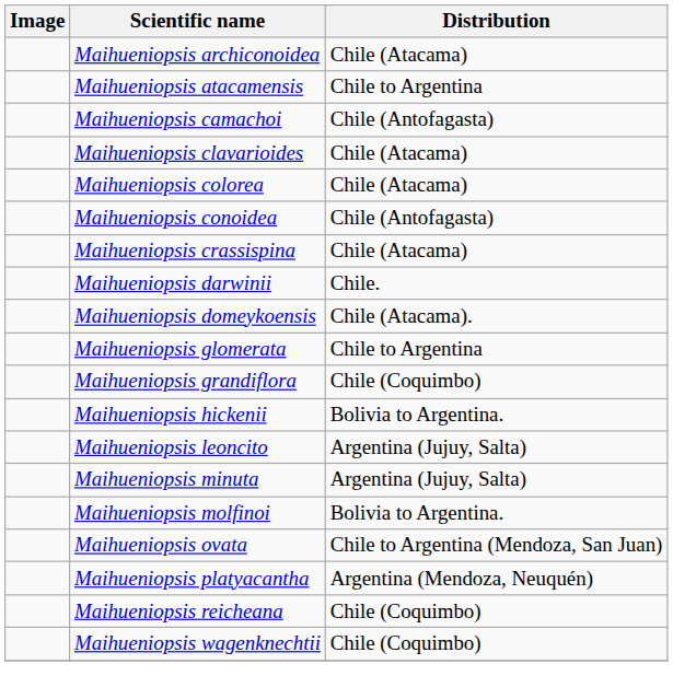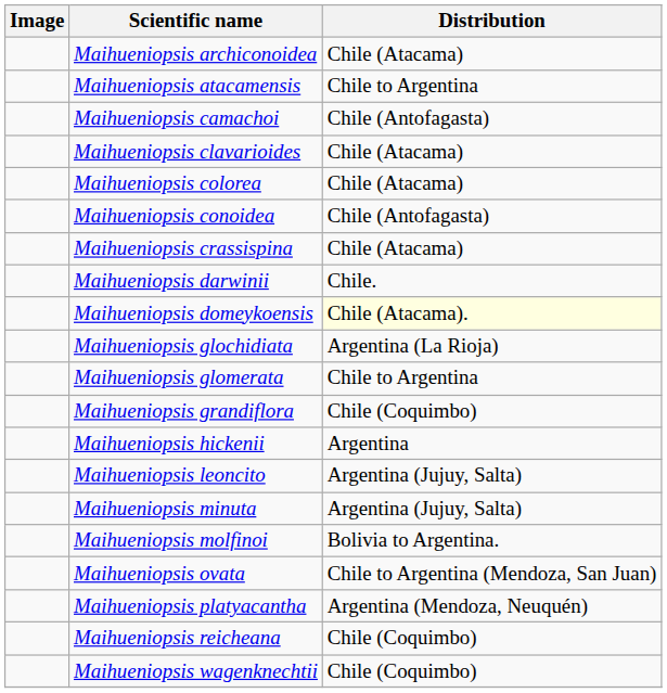Maihueniopsis domeykoensis | Distribution: no background -> lightyellow background
+ row: Maihueniopsis glochidiata | Argentina (La Rioja)
Maihueniopsis hickenii | Distribution: Bolivia to Argentina. -> Argentina
